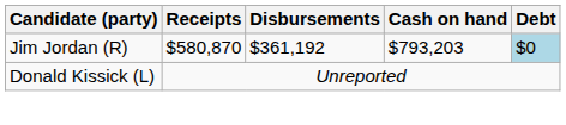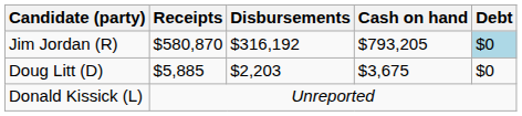Jim Jordan (R) | Disbursements: $361,192 -> $316,192
Jim Jordan (R) | Cash on hand: $793,203 -> $793,205
+ row: Doug Litt (D) | $5,885 | $2,203 | $3,675 | $0
